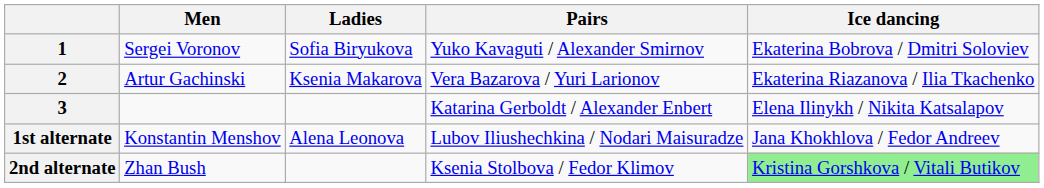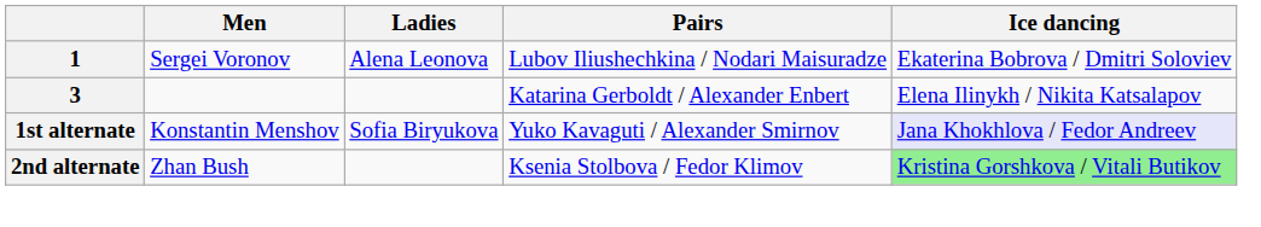1 | Ladies: Sofia Biryukova -> Alena Leonova
1 | Pairs: Yuko Kavaguti / Alexander Smirnov -> Lubov Iliushechkina / Nodari Maisuradze
- row: 2 | Artur Gachinski | Ksenia Makarova | Vera Bazarova / Yuri Larionov | Ekaterina Riazanova / Ilia Tkachenko
1st alternate | Ladies: Alena Leonova -> Sofia Biryukova
1st alternate | Pairs: Lubov Iliushechkina / Nodari Maisuradze -> Yuko Kavaguti / Alexander Smirnov
1st alternate | Ice dancing: no background -> lavender background
